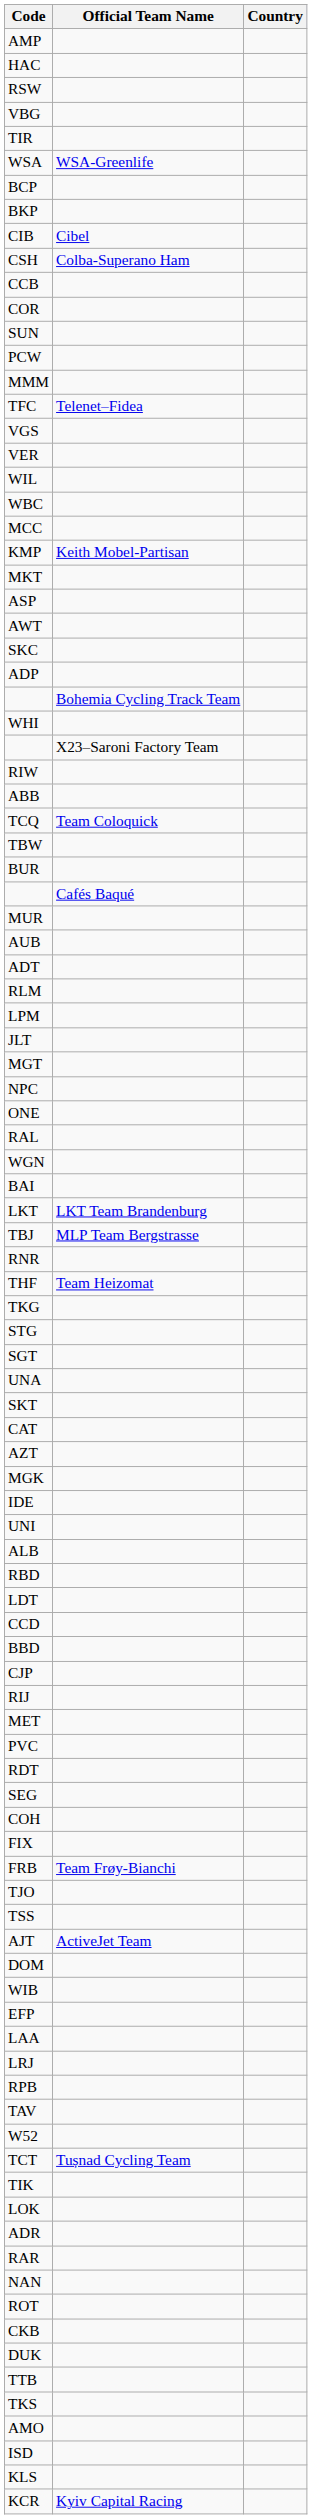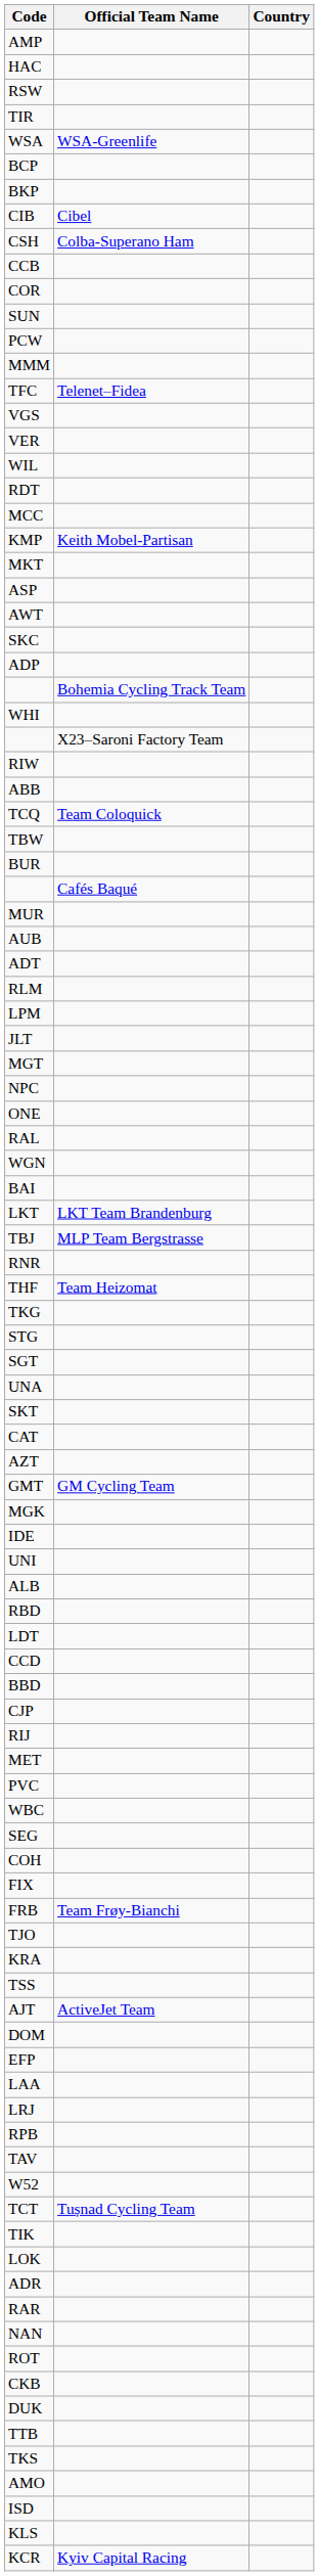- row: VBG
rows swapped: WBC <-> RDT
+ row: GMT | GM Cycling Team
+ row: KRA
- row: WIB
